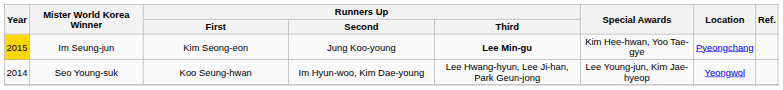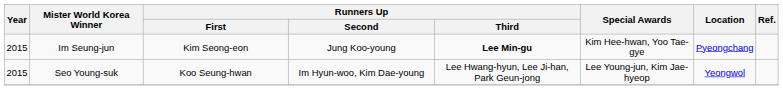Im Seung-jun | Year: gold background -> no background
Seo Young-suk | Year: 2014 -> 2015
